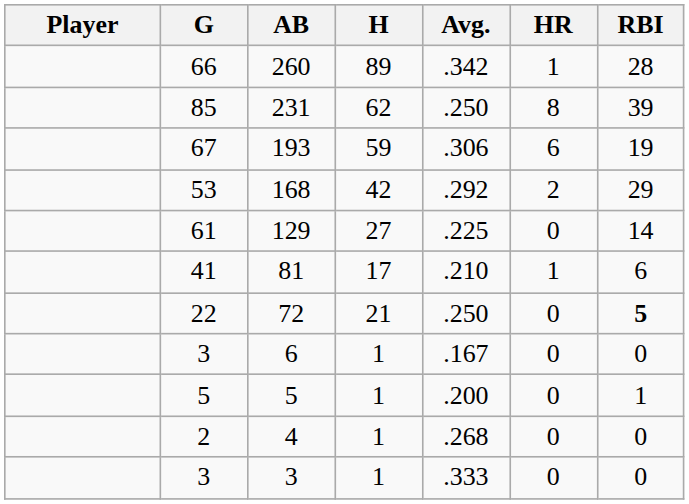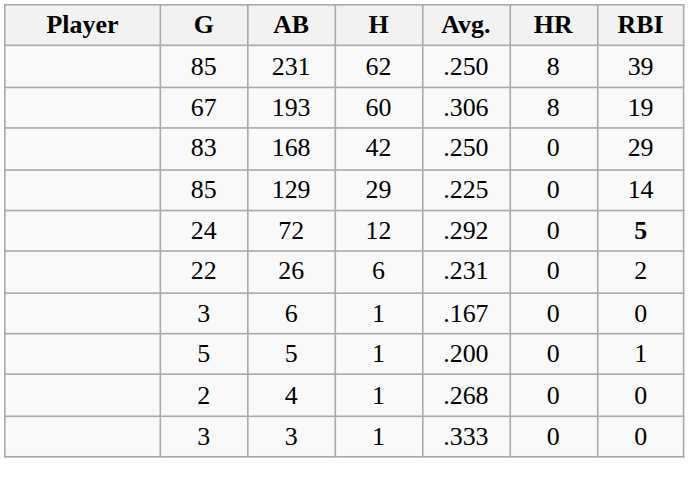- row: 66 | 260 | 89 | .342 | 1 | 28
193 | H: 59 -> 60
193 | HR: 6 -> 8
168 | G: 53 -> 83
168 | Avg.: .292 -> .250
168 | HR: 2 -> 0
129 | G: 61 -> 85
129 | H: 27 -> 29
- row: 41 | 81 | 17 | .210 | 1 | 6
72 | G: 22 -> 24
72 | H: 21 -> 12
72 | Avg.: .250 -> .292
+ row: 22 | 26 | 6 | .231 | 0 | 2
